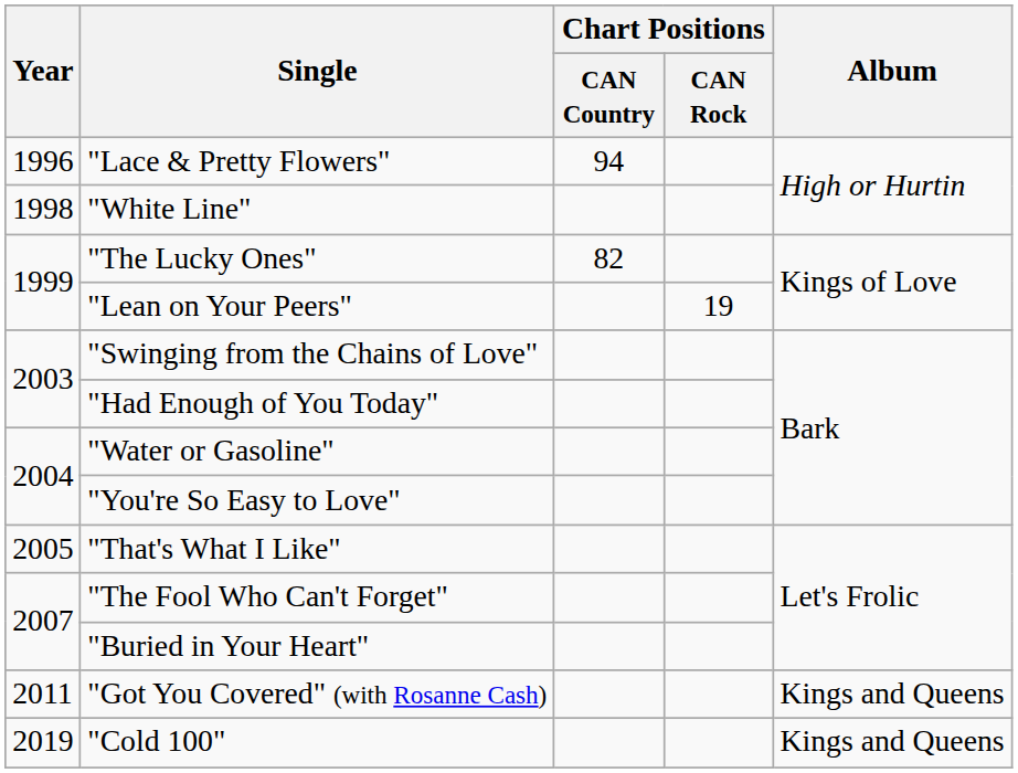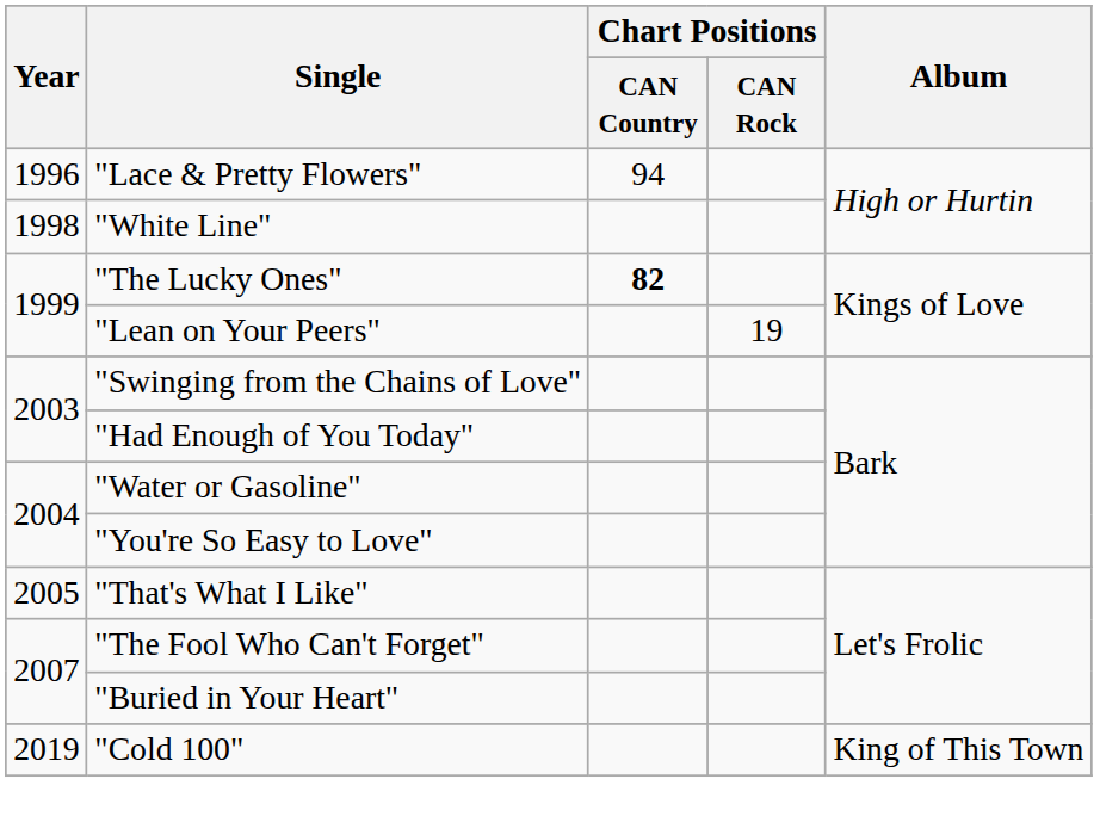"The Lucky Ones" | Chart Positions / CAN Country: normal -> bold
- row: 2011 | "Got You Covered" (with Rosanne Cash) | Kings and Queens
"Cold 100" | Album: Kings and Queens -> King of This Town
